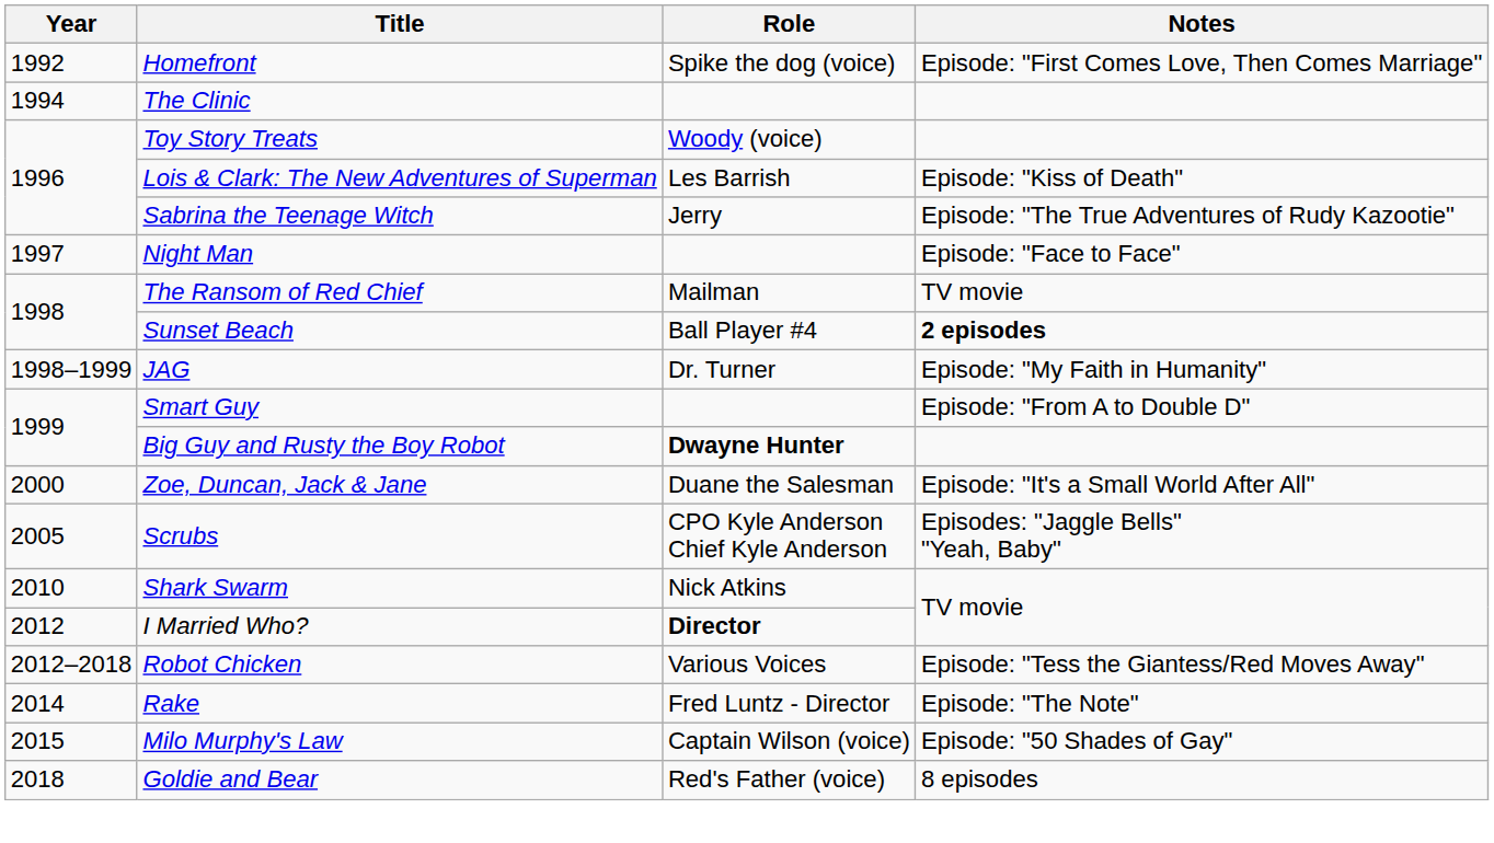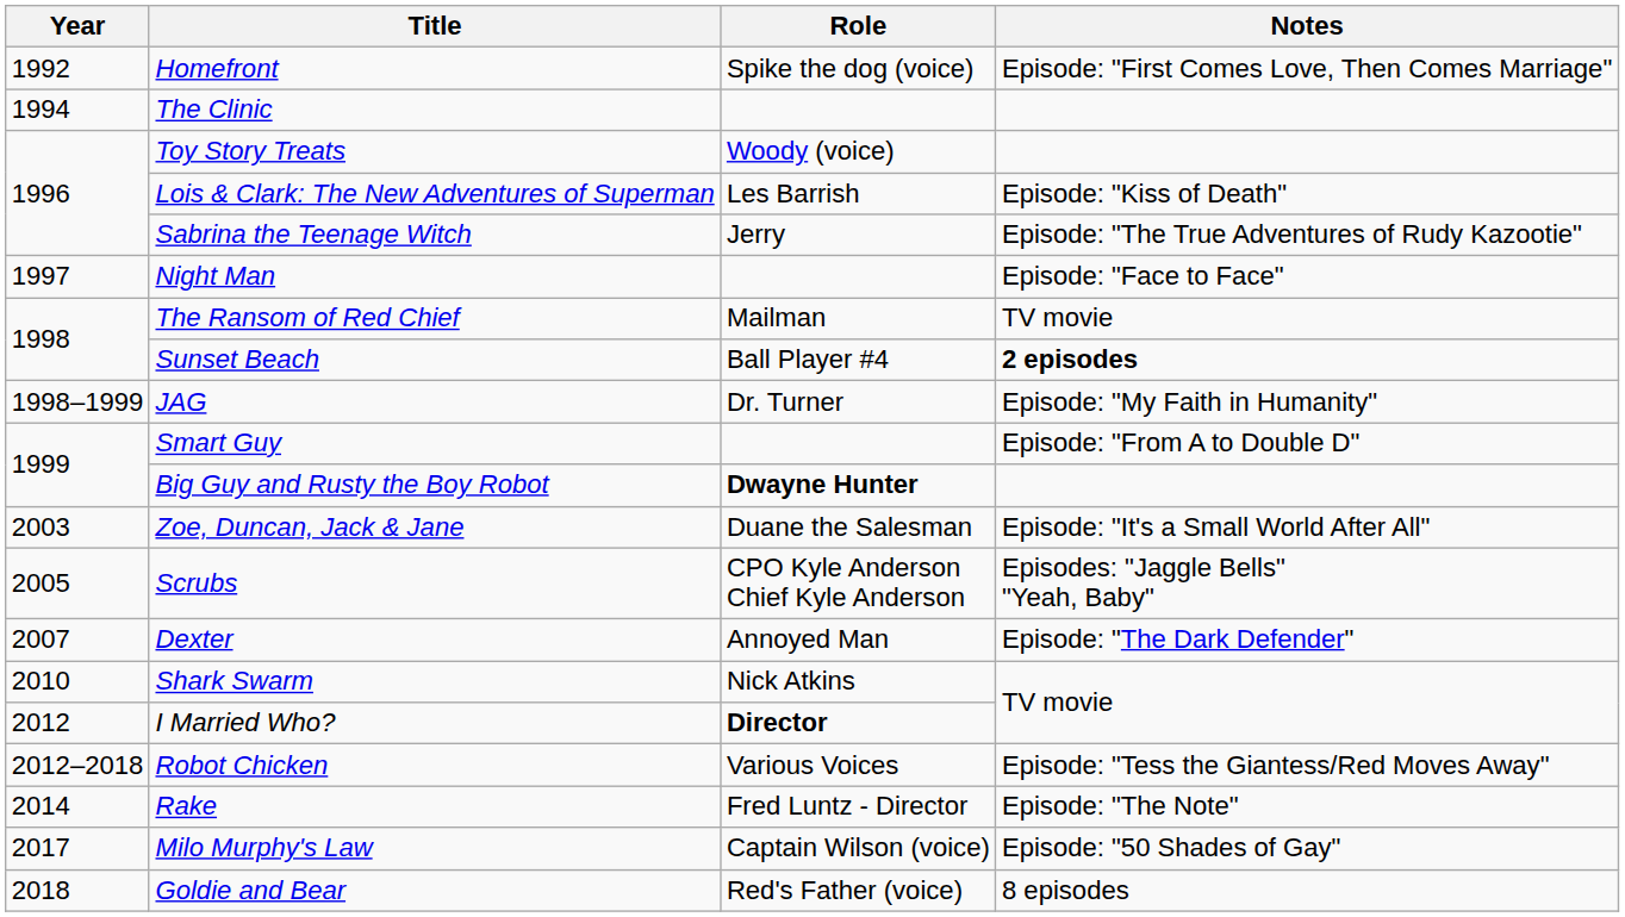Zoe, Duncan, Jack & Jane | Year: 2000 -> 2003
+ row: 2007 | Dexter | Annoyed Man | Episode: "The Dark Defender"
Milo Murphy's Law | Year: 2015 -> 2017
